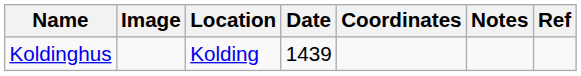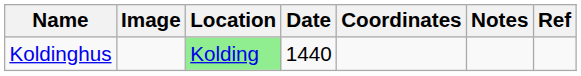Koldinghus | Location: no background -> lightgreen background
Koldinghus | Date: 1439 -> 1440
